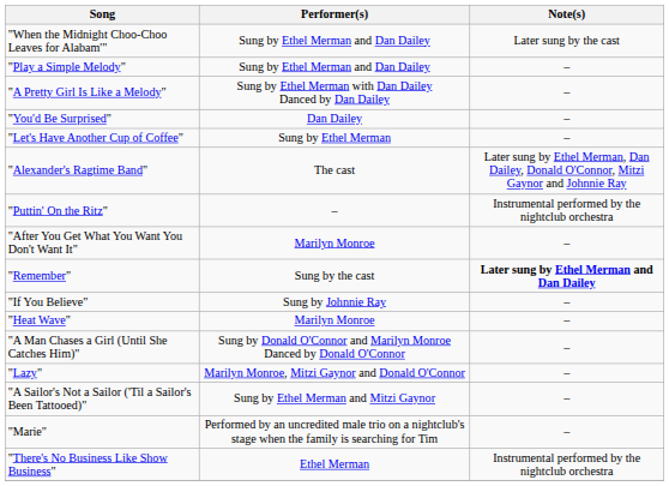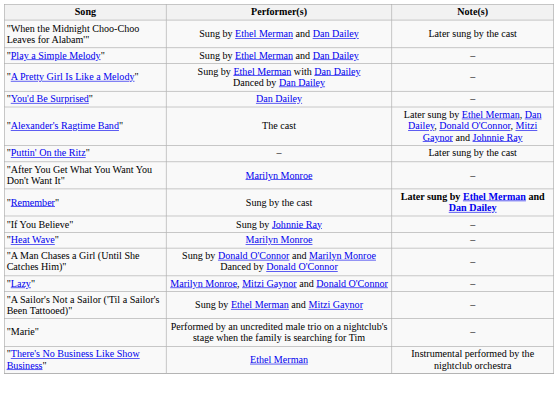- row: "Let's Have Another Cup of Coffee" | Sung by Ethel Merman | –
"Puttin' On the Ritz" | Note(s): Instrumental performed by the nightclub orchestra -> Later sung by the cast
